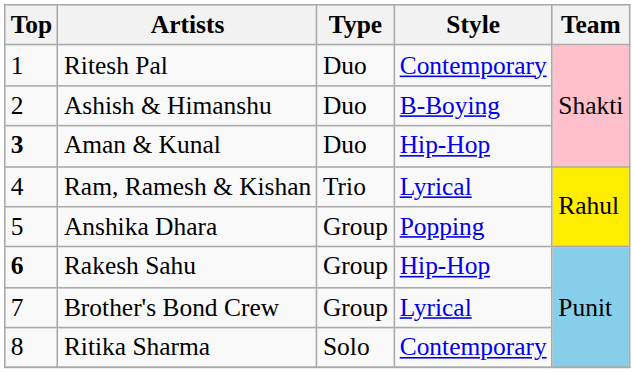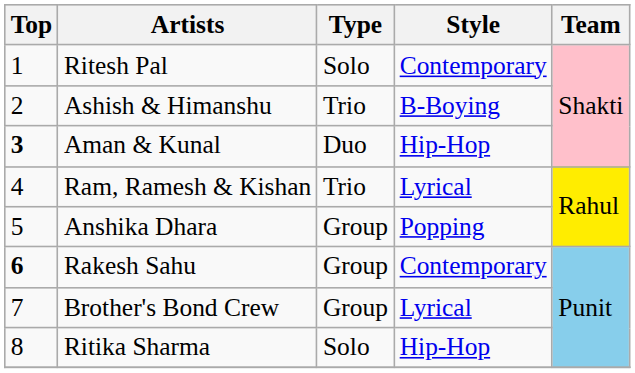Ritesh Pal | Type: Duo -> Solo
Ashish & Himanshu | Type: Duo -> Trio
Rakesh Sahu | Style: Hip-Hop -> Contemporary
Ritika Sharma | Style: Contemporary -> Hip-Hop
